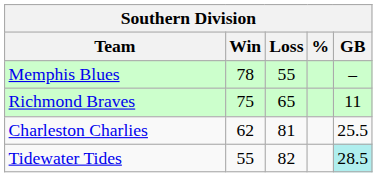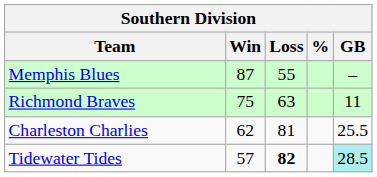Memphis Blues | Win: 78 -> 87
Richmond Braves | Loss: 65 -> 63
Tidewater Tides | Win: 55 -> 57
Tidewater Tides | Loss: normal -> bold
